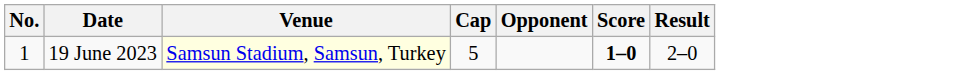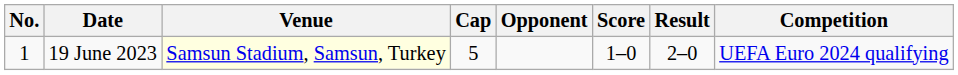+ column: Competition | UEFA Euro 2024 qualifying
19 June 2023 | Score: bold -> normal
